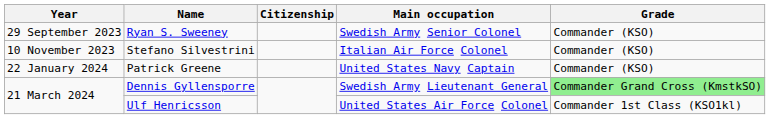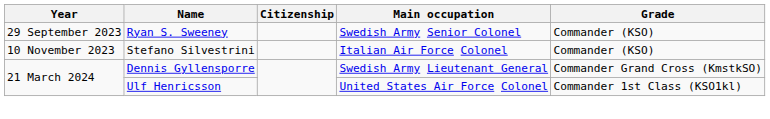- row: 22 January 2024 | Patrick Greene | United States Navy Captain | Commander (KSO)
Dennis Gyllensporre | Grade: lightgreen background -> no background
